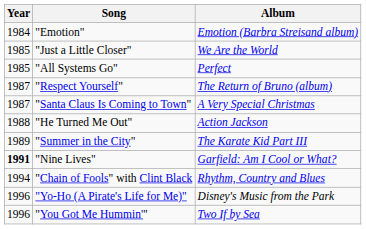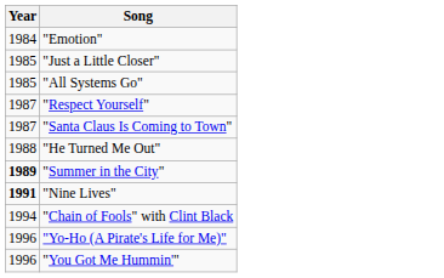- column: Album | Emotion (Barbra Streisand album) | We Are the World | Perfect | The Return of Bruno (album) | A Very Special Christmas | Action Jackson | The Karate Kid Part III | Garfield: Am I Cool or What? | Rhythm, Country and Blues | Disney's Music from the Park | Two If by Sea
"Summer in the City" | Year: normal -> bold
